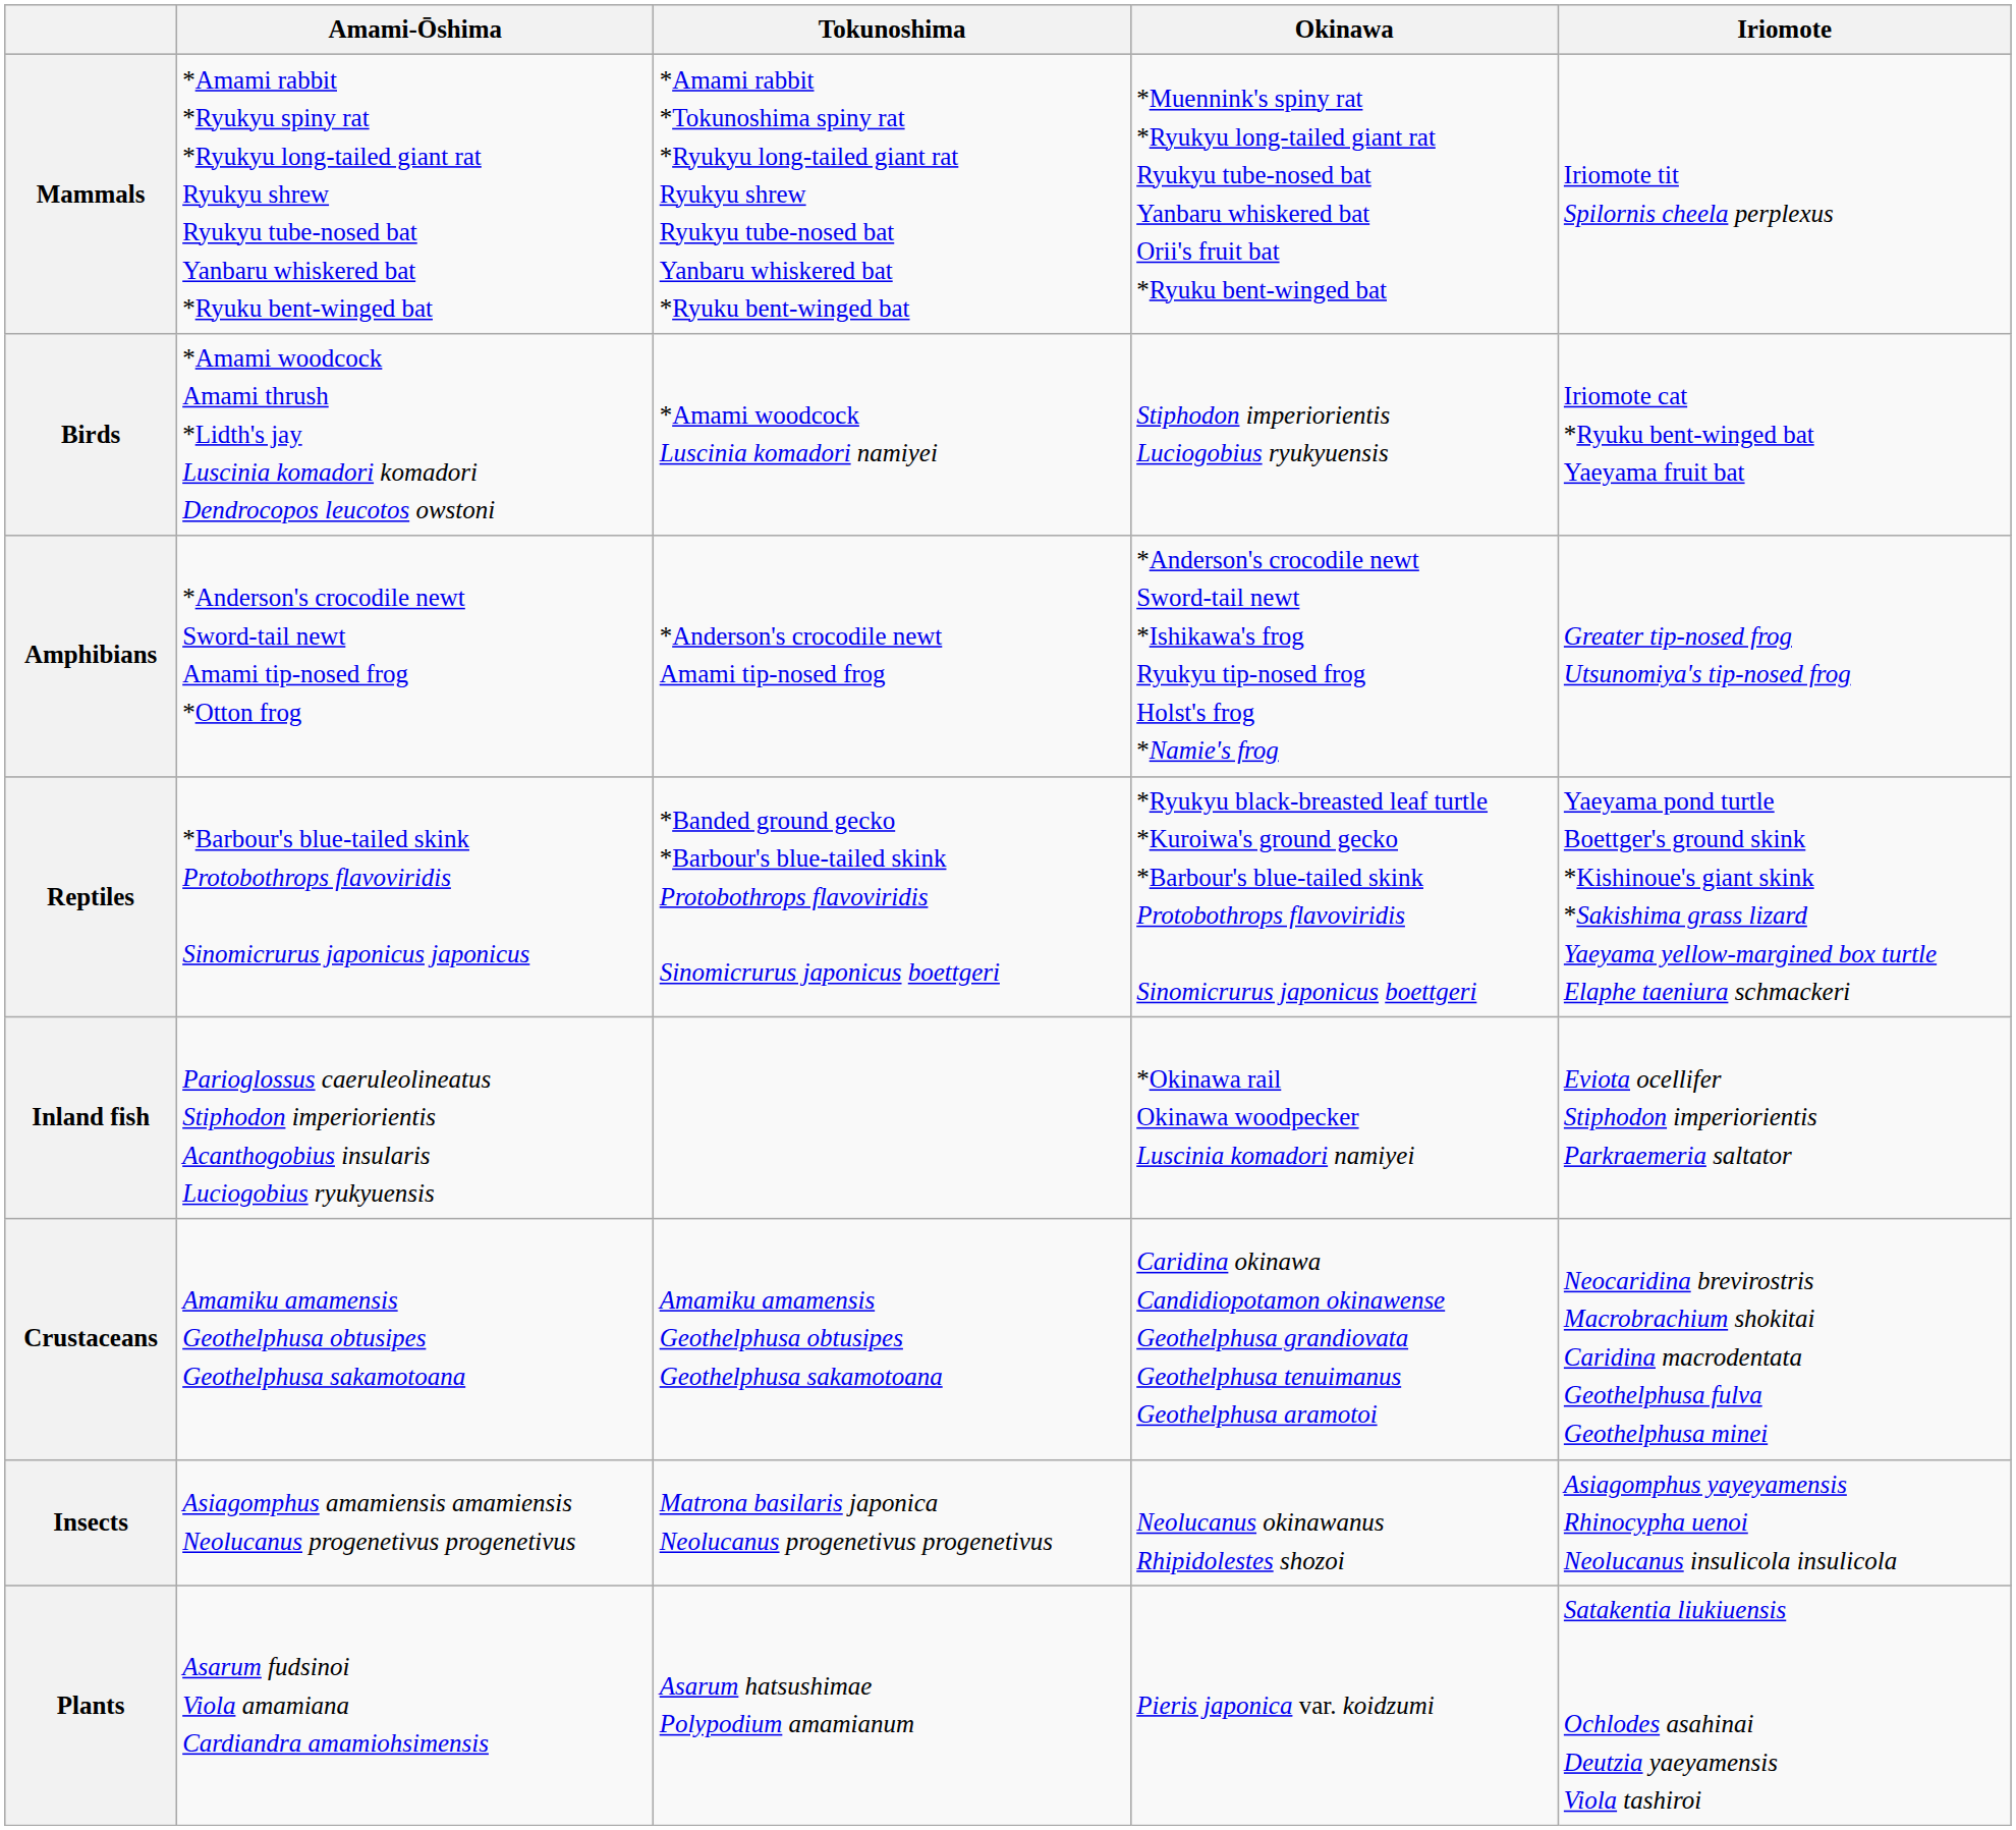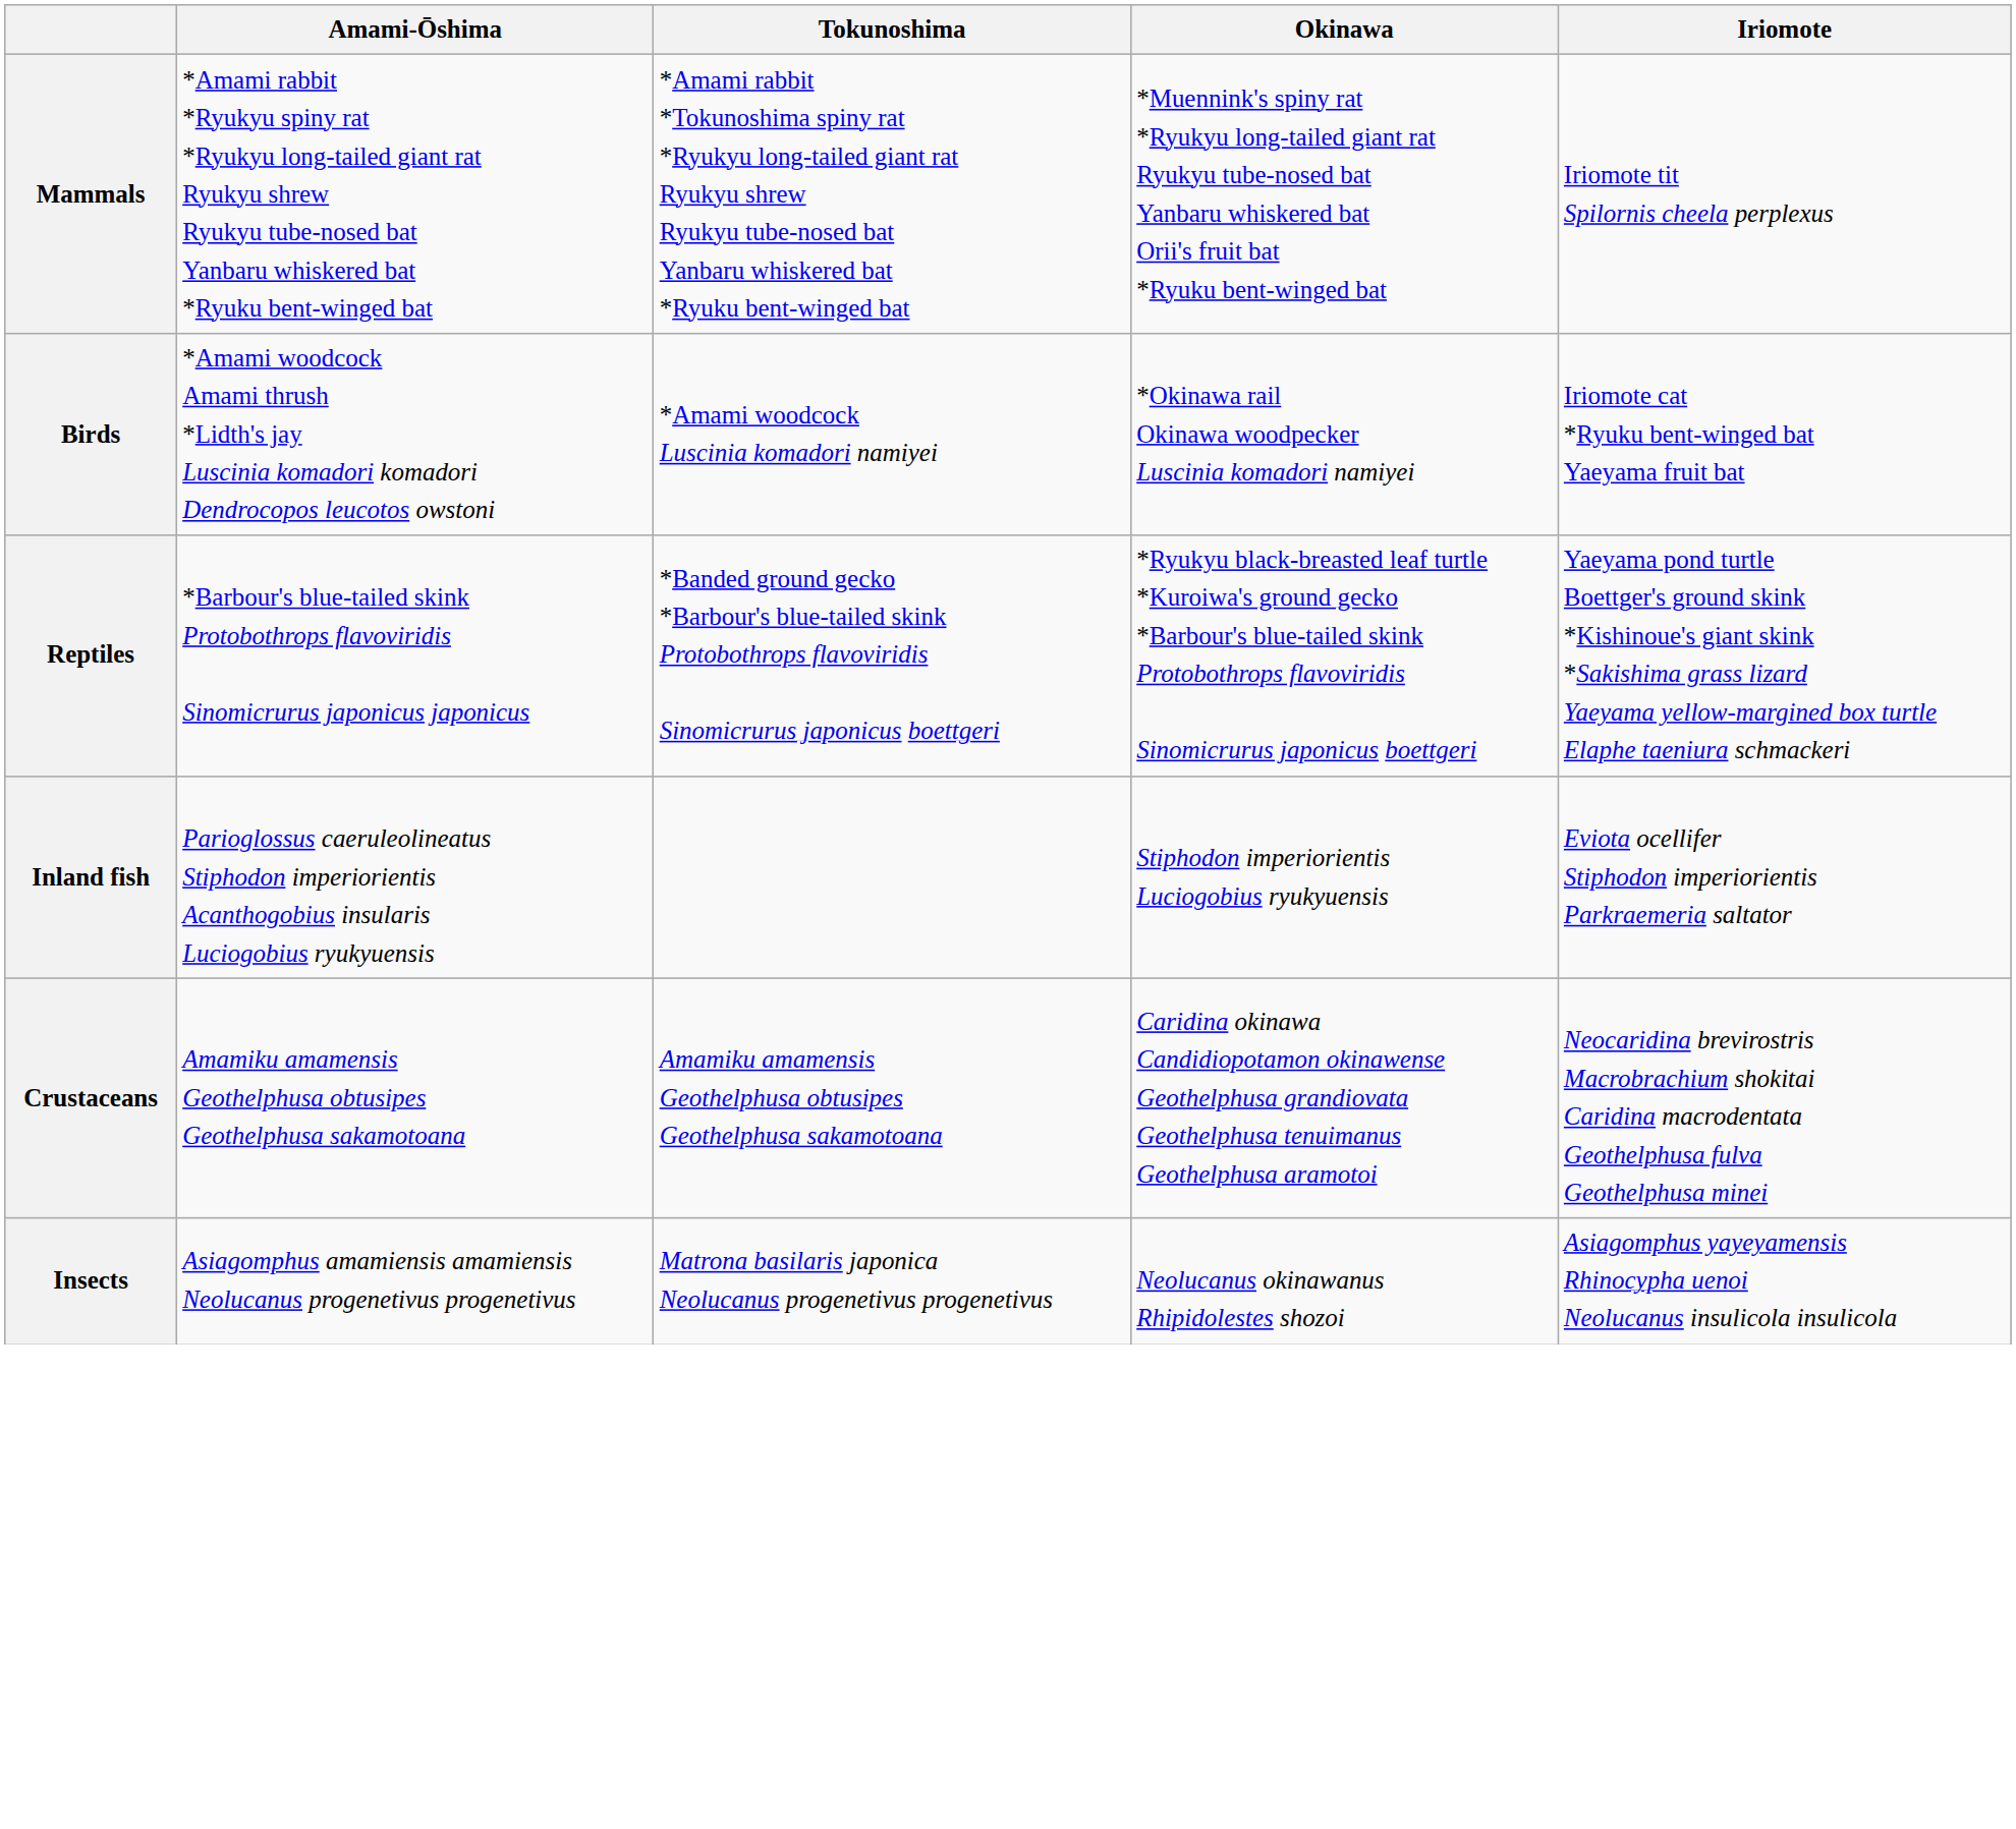Birds | Okinawa: Stiphodon imperiorientis Luciogobius ryukyuensis -> *Okinawa rail Okinawa woodpecker Luscinia komadori namiyei
- row: Amphibians | *Anderson's crocodile newt Sword-tail newt Amami tip-nosed frog *Otton frog | *Anderson's crocodile newt Amami tip-nosed frog | *Anderson's crocodile newt Sword-tail newt *Ishikawa's frog Ryukyu tip-nosed frog Holst's frog *Namie's frog | Greater tip-nosed frog Utsunomiya's tip-nosed frog
Inland fish | Okinawa: *Okinawa rail Okinawa woodpecker Luscinia komadori namiyei -> Stiphodon imperiorientis Luciogobius ryukyuensis
- row: Plants | Asarum fudsinoi Viola amamiana Cardiandra amamiohsimensis | Asarum hatsushimae Polypodium amamianum | Pieris japonica var. koidzumi | Satakentia liukiuensis Ochlodes asahinai Deutzia yaeyamensis Viola tashiroi
